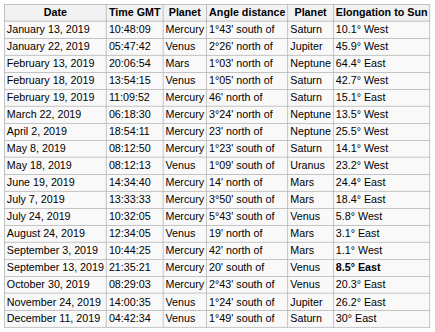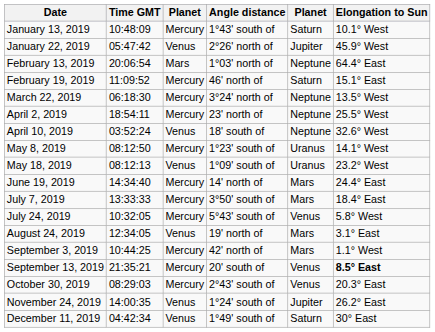- row: February 18, 2019 | 13:54:15 | Venus | 1°05' north of | Saturn | 42.7° West
+ row: April 10, 2019 | 03:52:24 | Venus | 18' south of | Neptune | 32.6° West
May 8, 2019 | column 5: Saturn -> Uranus
